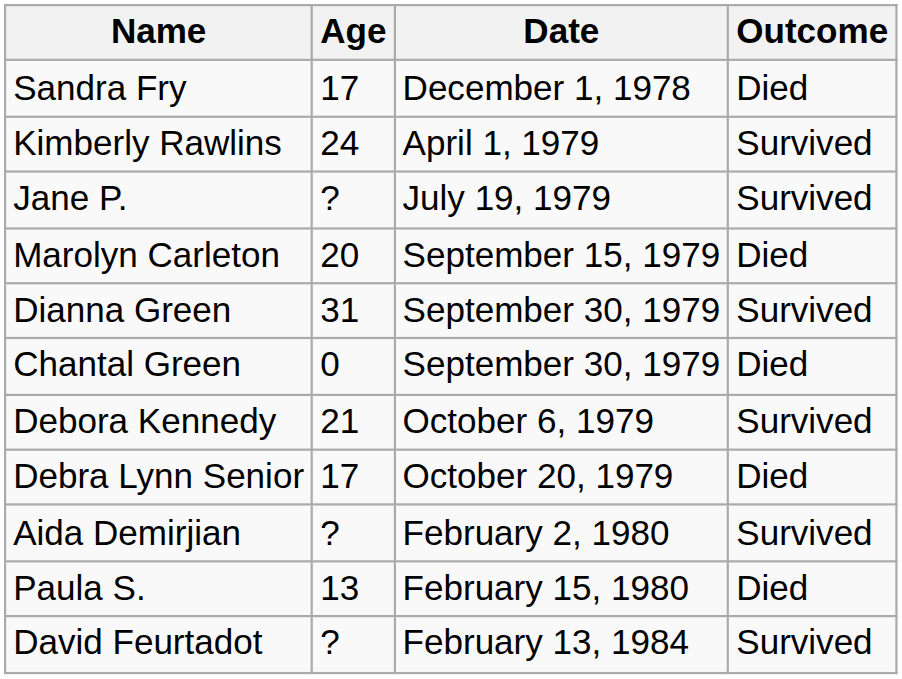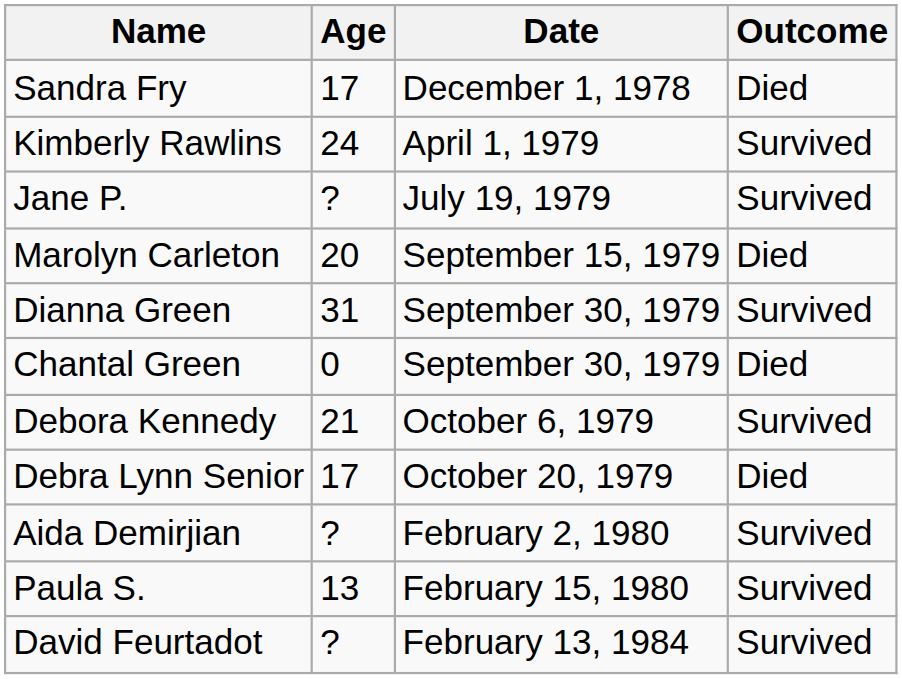Paula S. | Outcome: Died -> Survived
